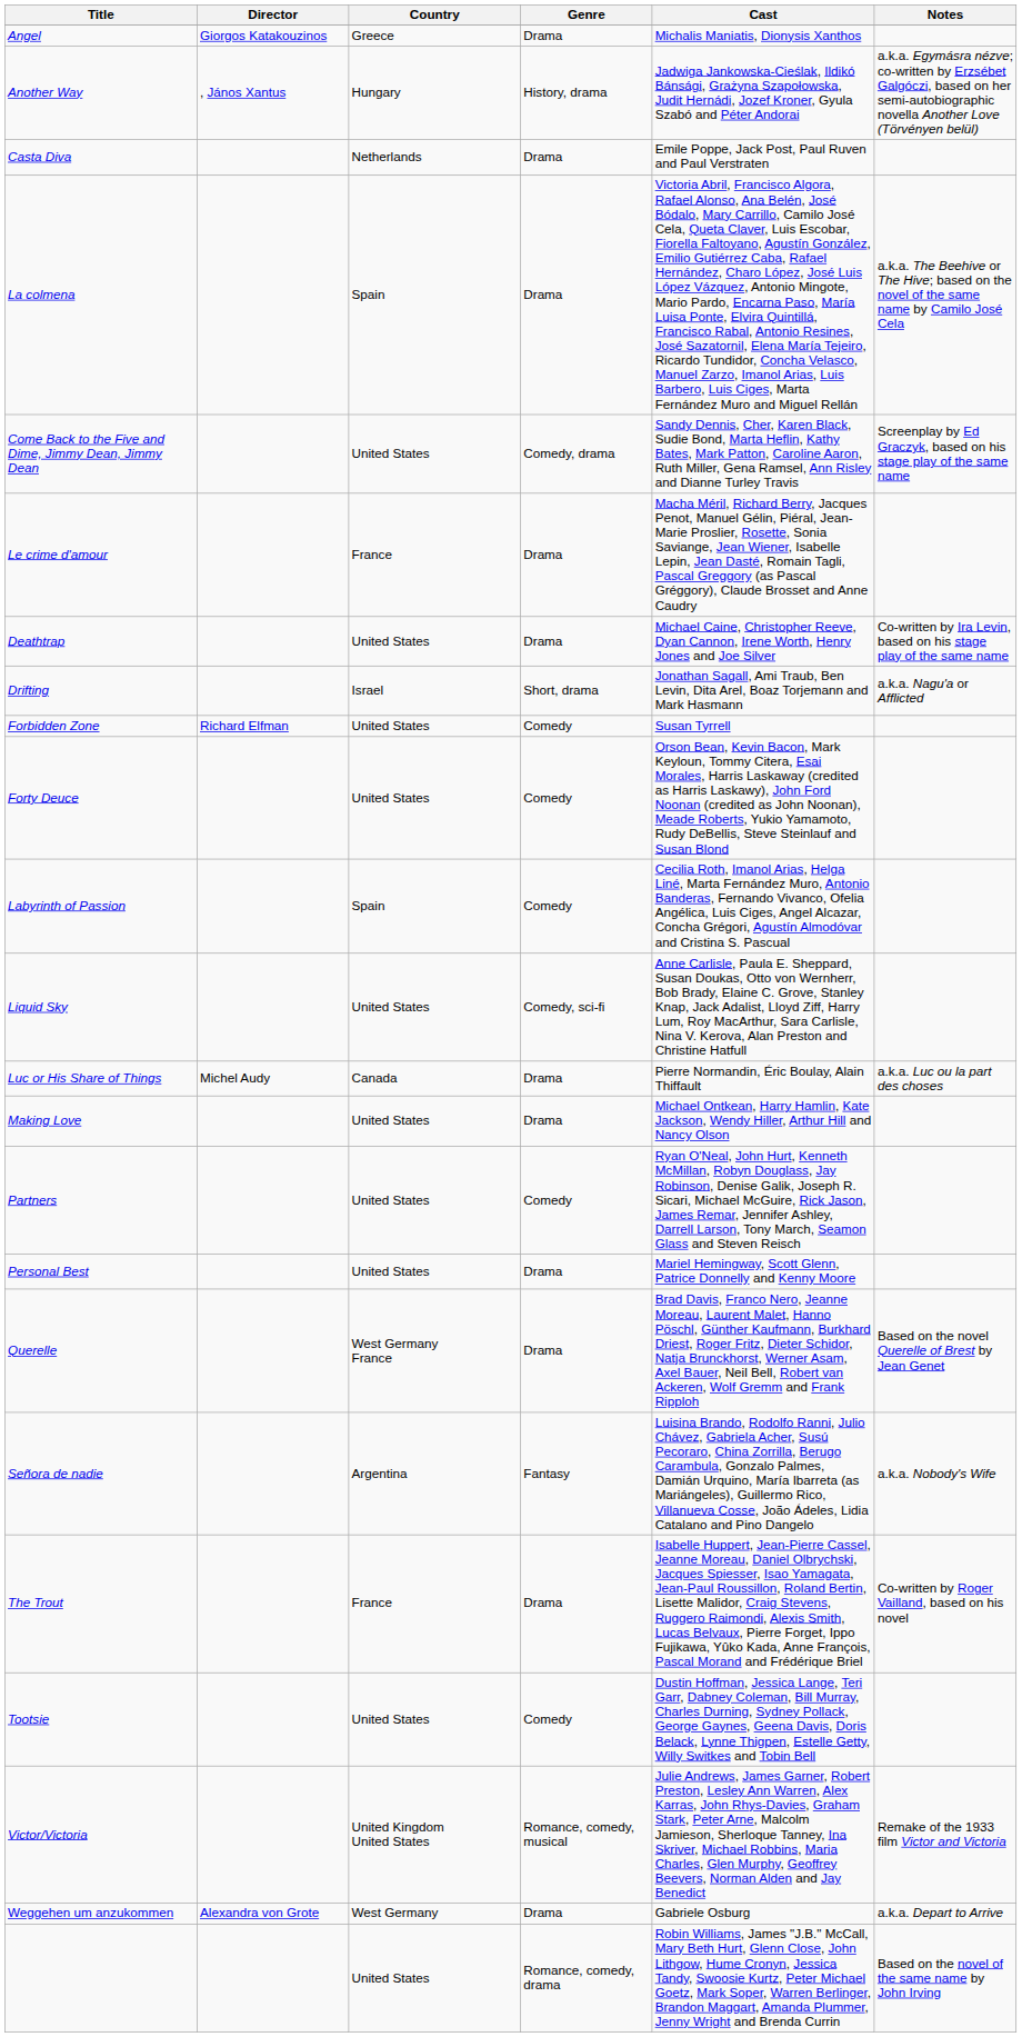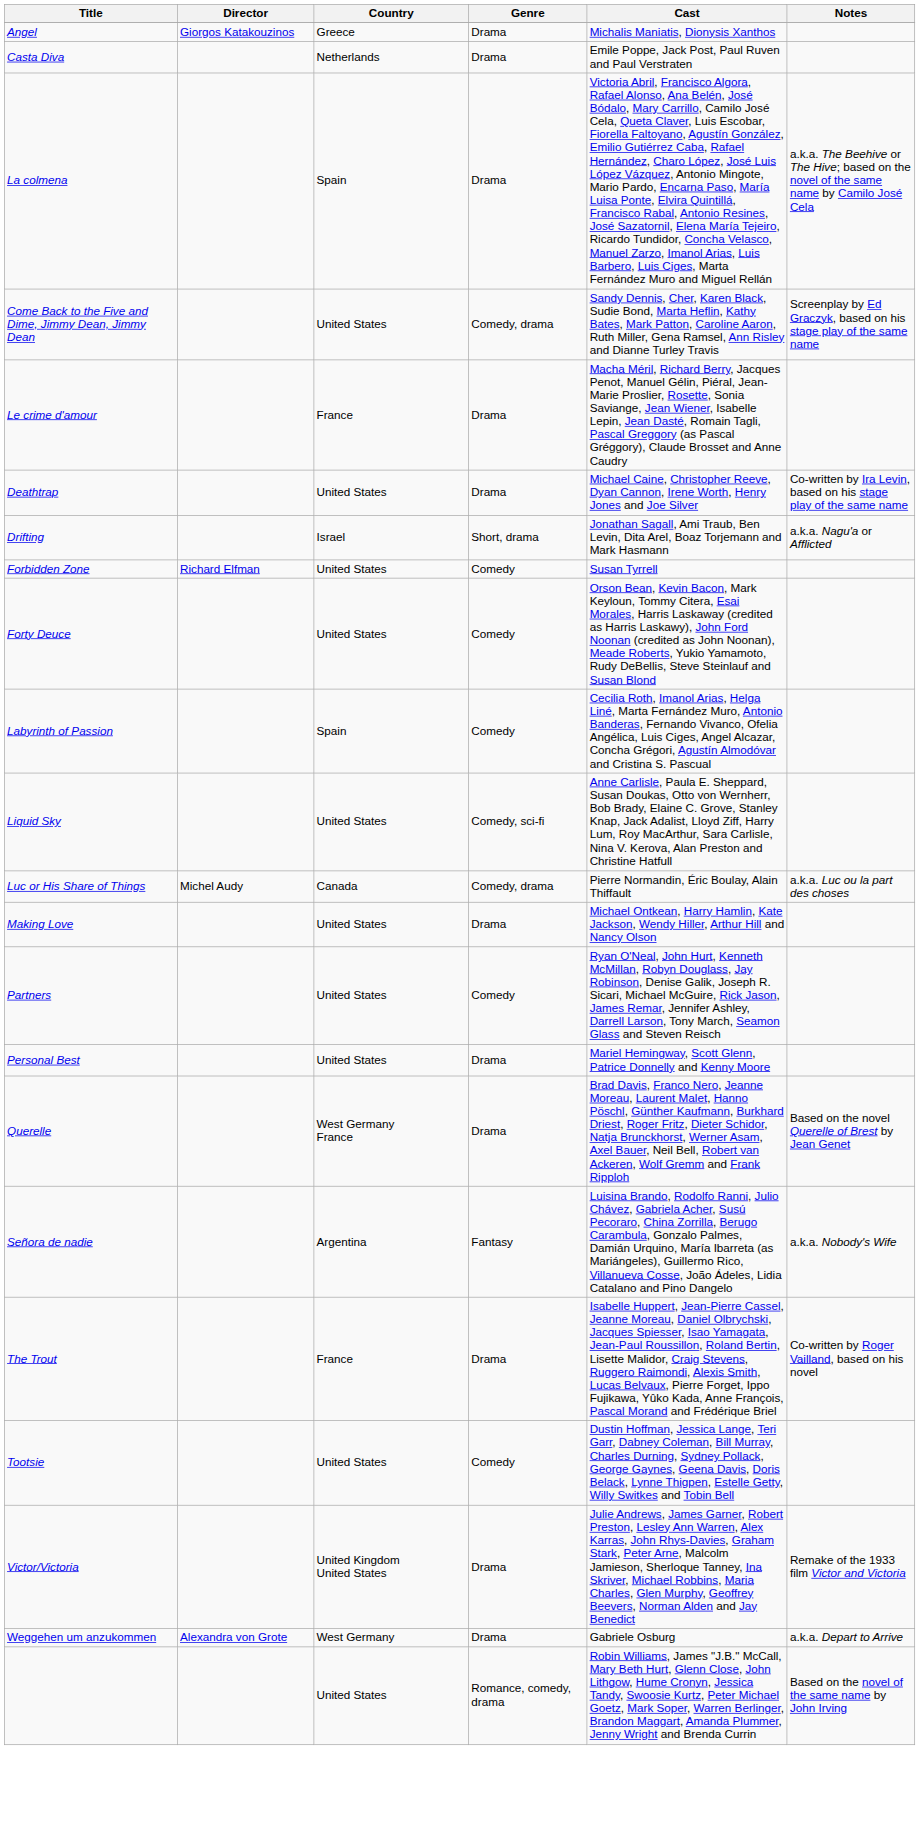- row: Another Way | , János Xantus | Hungary | History, drama | Jadwiga Jankowska-Cieślak, Ildikó Bánsági, Grażyna Szapołowska, Judit Hernádi, Jozef Kroner, Gyula Szabó and Péter Andorai | a.k.a. Egymásra nézve; co-written by Erzsébet Galgóczi, based on her semi-autobiographic novella Another Love (Törvényen belül)
Luc or His Share of Things | Genre: Drama -> Comedy, drama
Victor/Victoria | Genre: Romance, comedy, musical -> Drama
